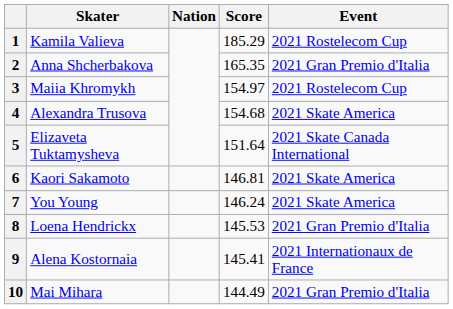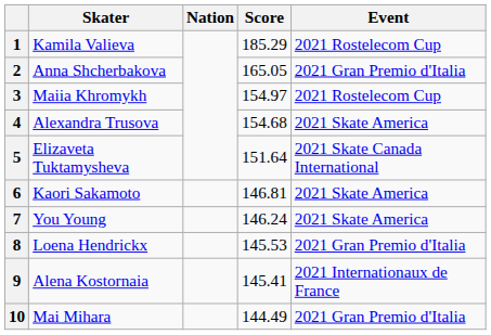2 | Score: 165.35 -> 165.05
